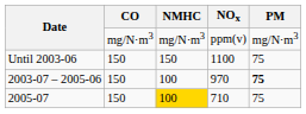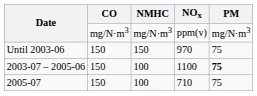Until 2003-06 | NOx: 1100 -> 970
2003-07 – 2005-06 | NOx: 970 -> 1100
2005-07 | NMHC: gold background -> no background
